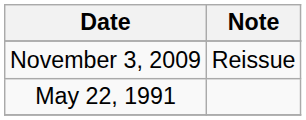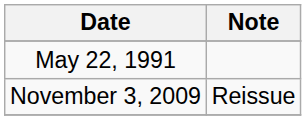rows swapped: May 22, 1991 <-> November 3, 2009
